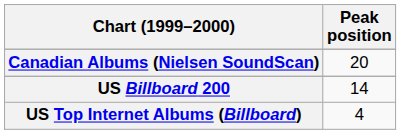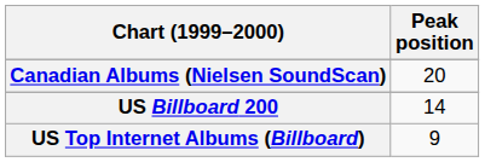US Top Internet Albums (Billboard) | Peak position: 4 -> 9
